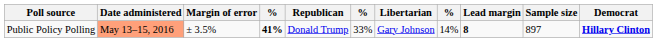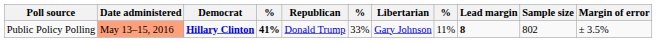columns swapped: Democrat <-> Margin of error
Public Policy Polling | column 8: 14% -> 11%
Public Policy Polling | Sample size: 897 -> 802
